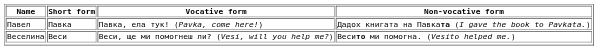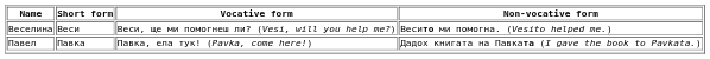rows swapped: Павел <-> Веселина
